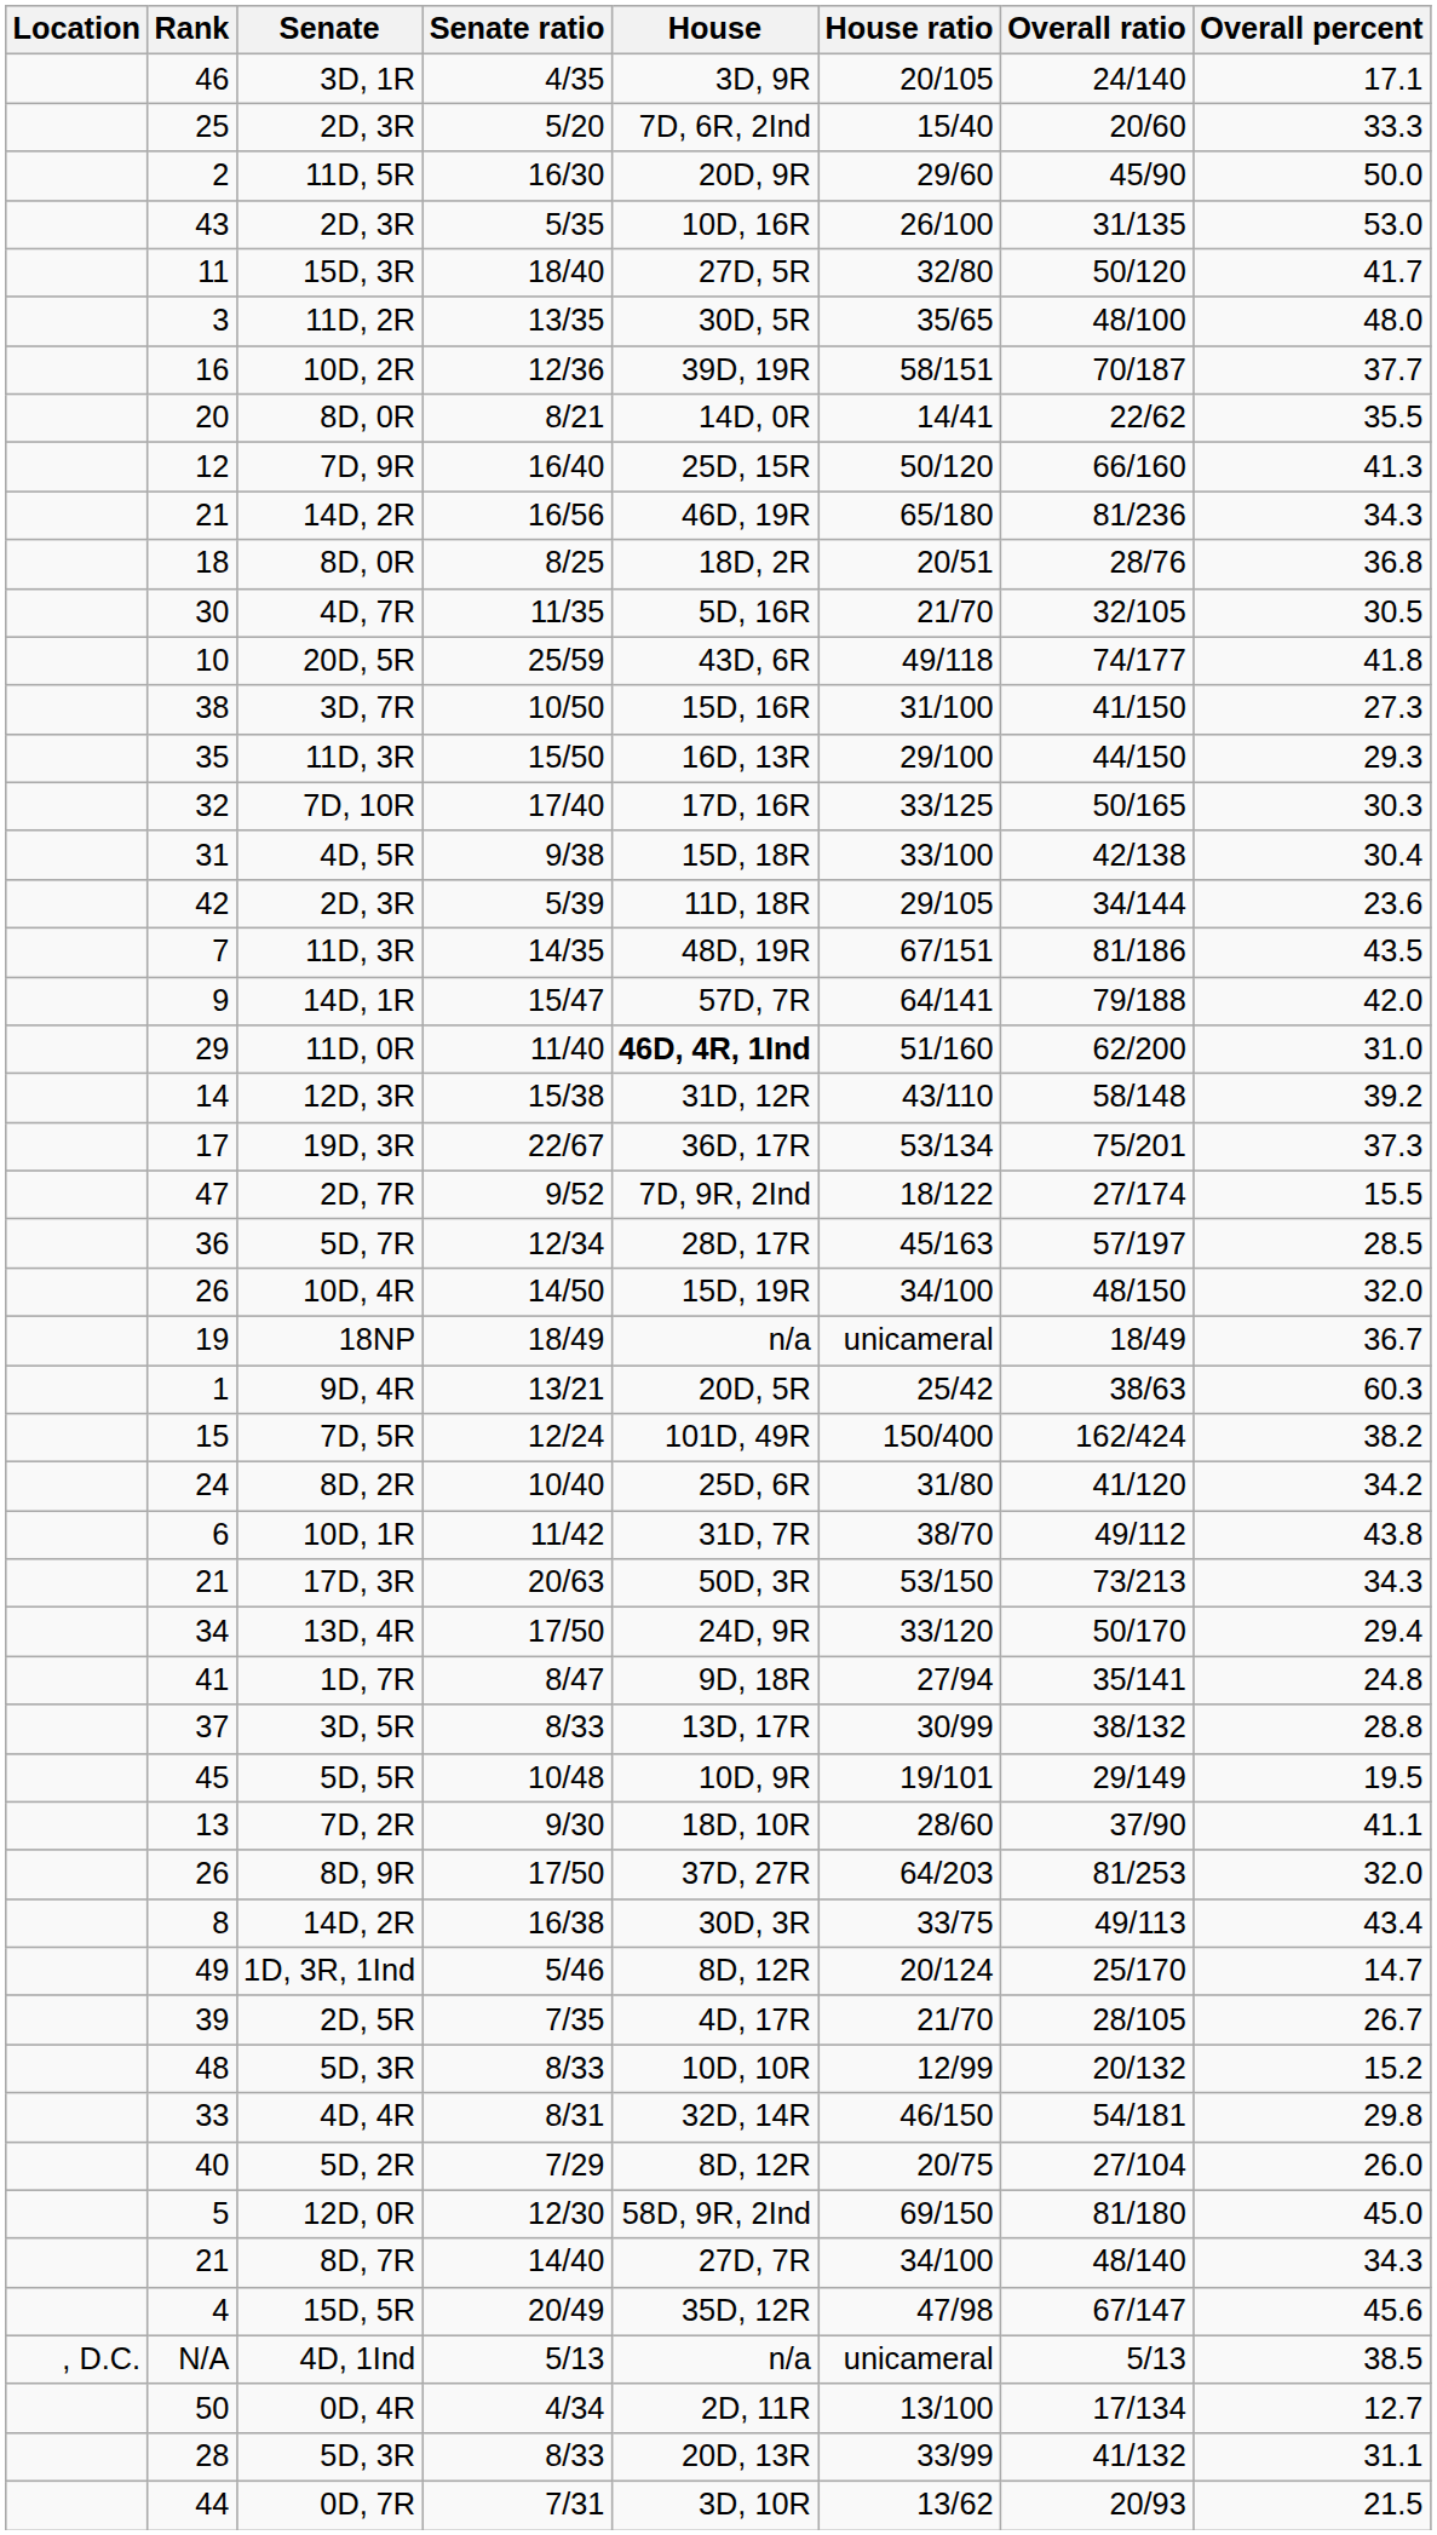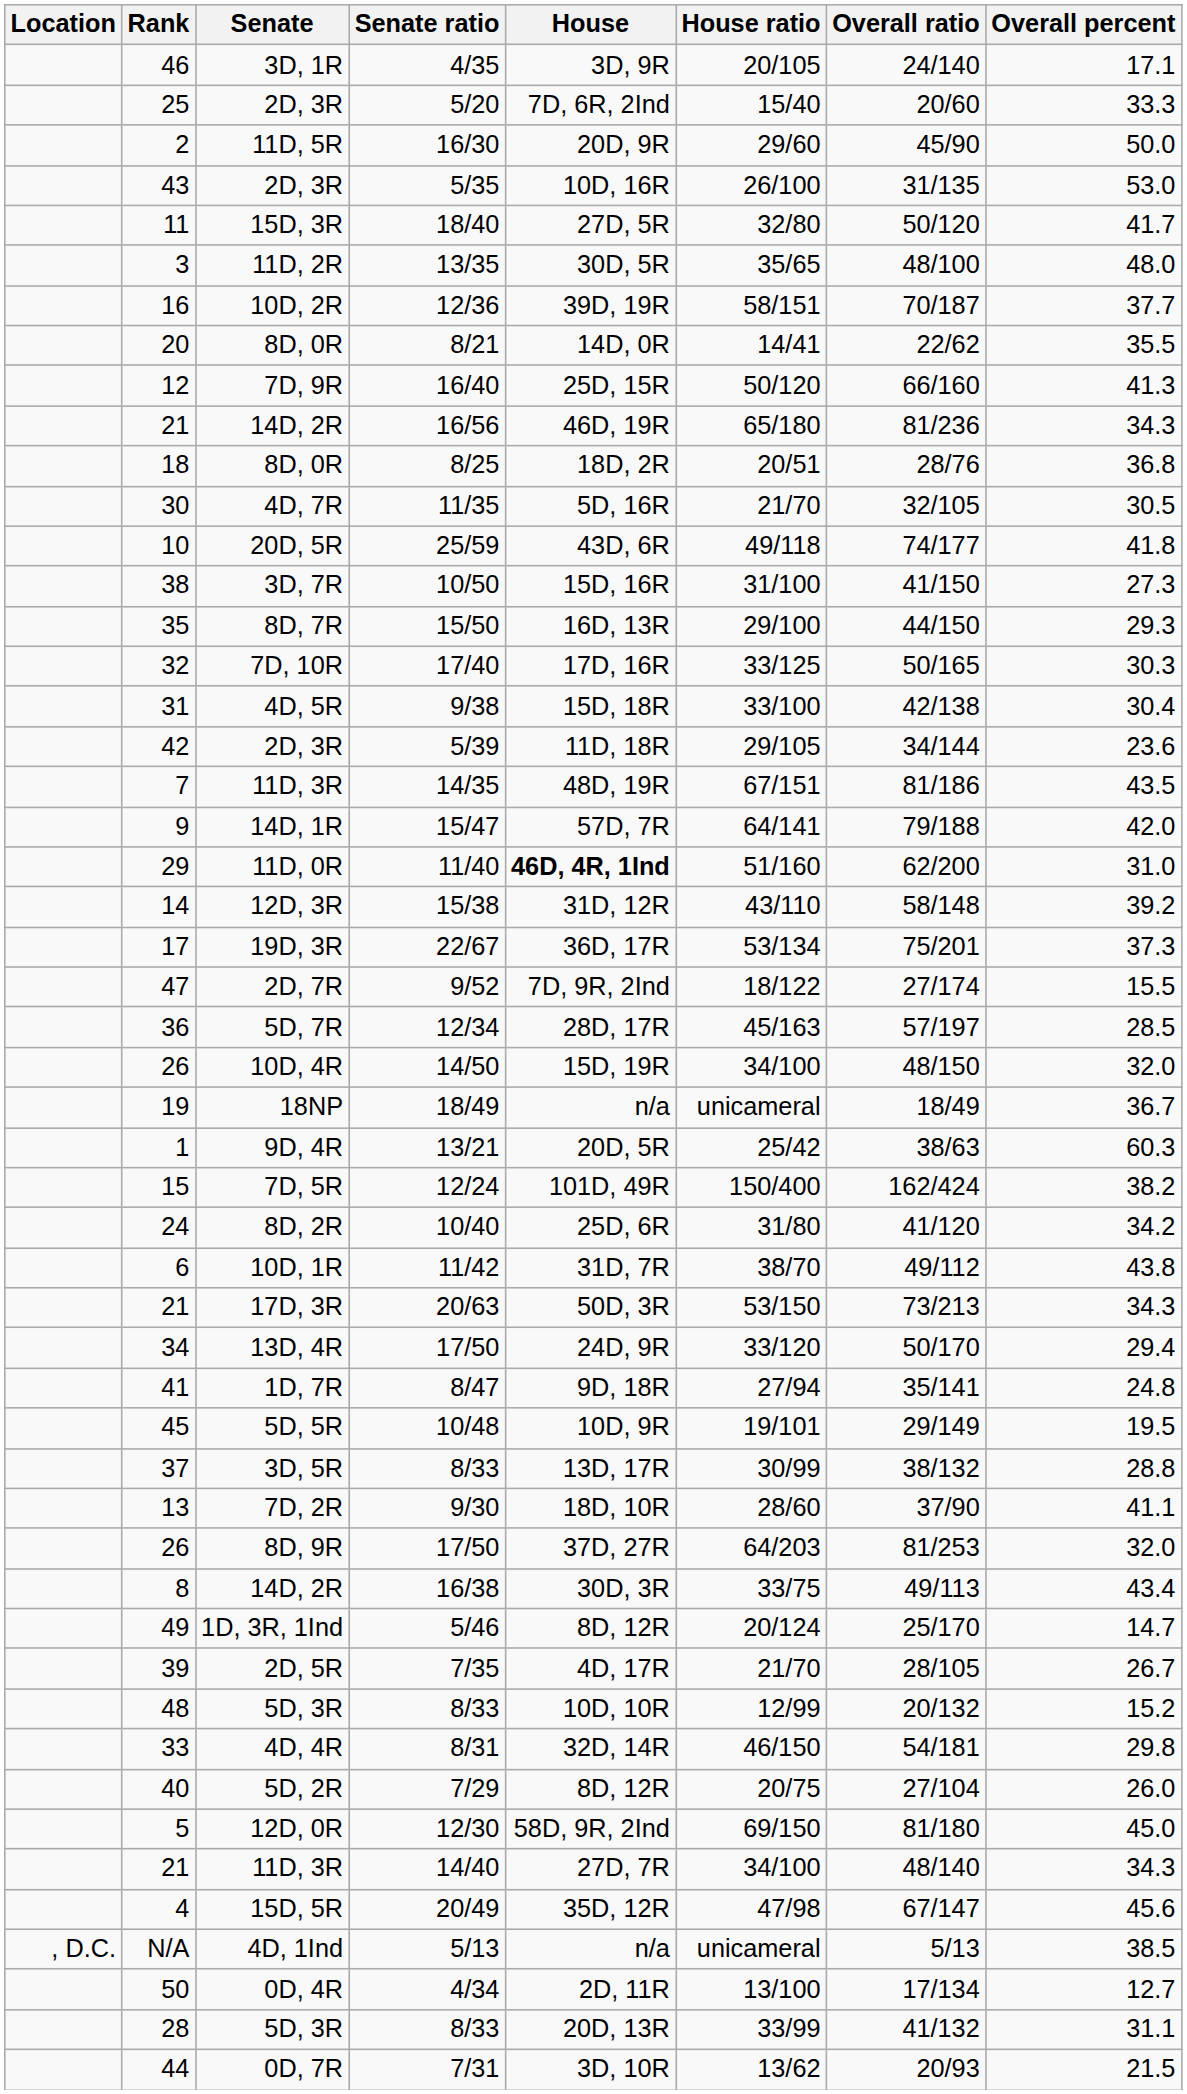35 | Senate: 11D, 3R -> 8D, 7R
rows swapped: 37 <-> 45
21 / 14/40 | Senate: 8D, 7R -> 11D, 3R
